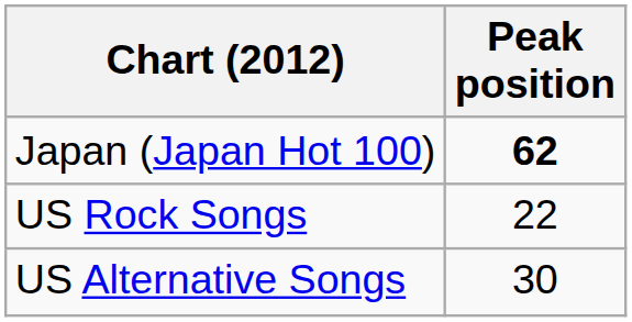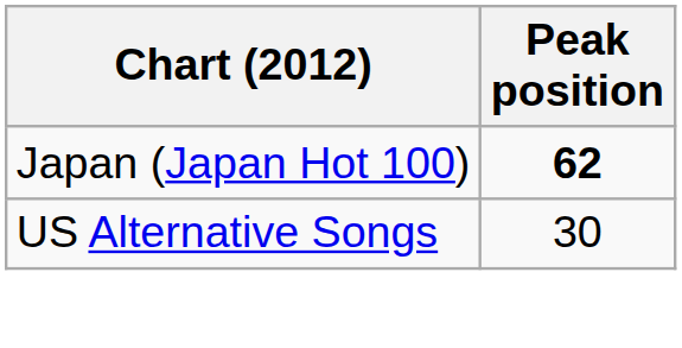- row: US Rock Songs | 22
